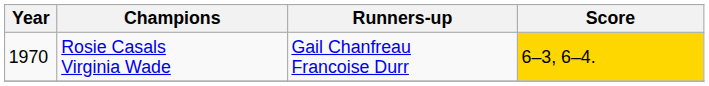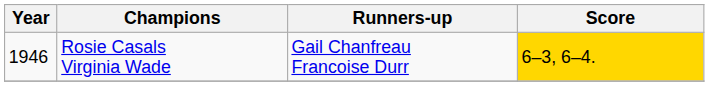Rosie Casals Virginia Wade | Year: 1970 -> 1946
